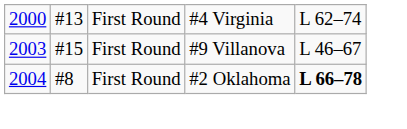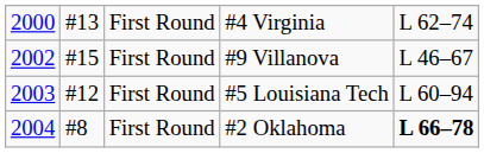#9 Villanova | column 1: 2003 -> 2002
+ row: 2003 | #12 | First Round | #5 Louisiana Tech | L 60–94
